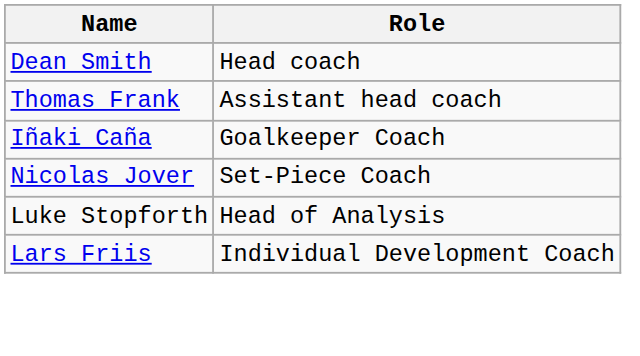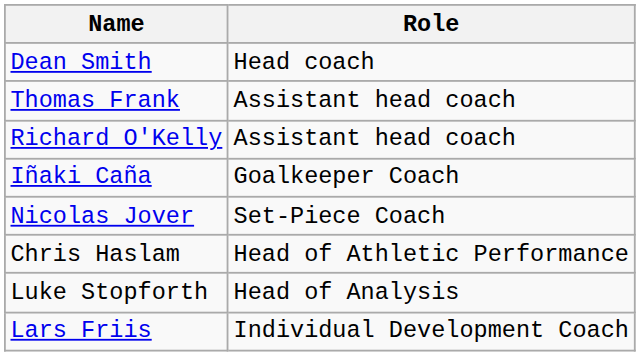+ row: Richard O'Kelly | Assistant head coach
+ row: Chris Haslam | Head of Athletic Performance
